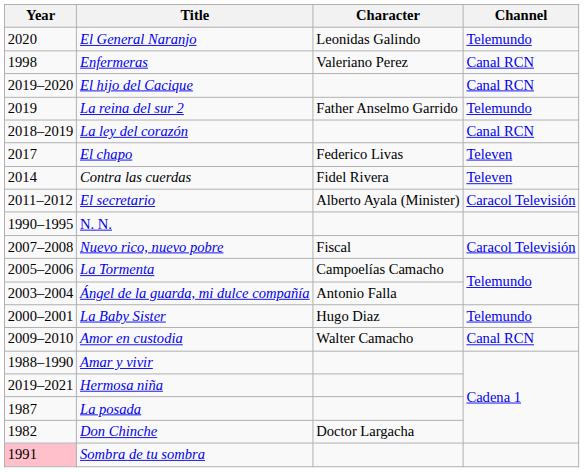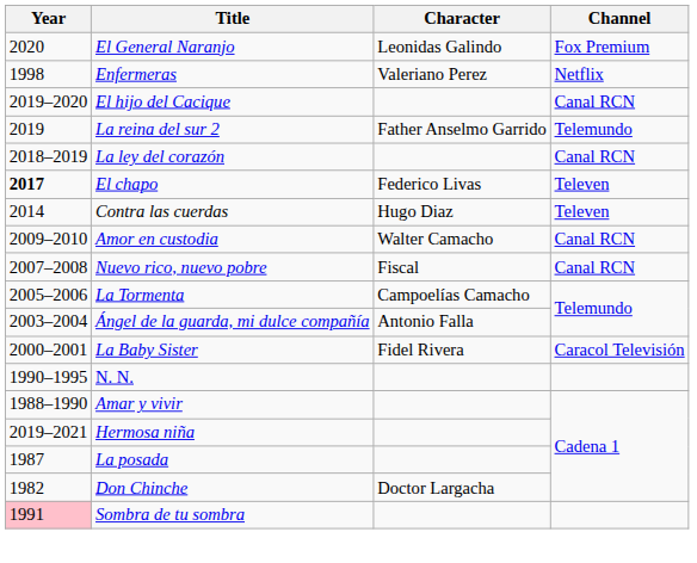El General Naranjo | Channel: Telemundo -> Fox Premium
Enfermeras | Channel: Canal RCN -> Netflix
El chapo | Year: normal -> bold
Contra las cuerdas | Character: Fidel Rivera -> Hugo Diaz
- row: 2011–2012 | El secretario | Alberto Ayala (Minister) | Caracol Televisión
rows swapped: Amor en custodia <-> N. N.
Nuevo rico, nuevo pobre | Channel: Caracol Televisión -> Canal RCN
La Baby Sister | Character: Hugo Diaz -> Fidel Rivera
La Baby Sister | Channel: Telemundo -> Caracol Televisión
